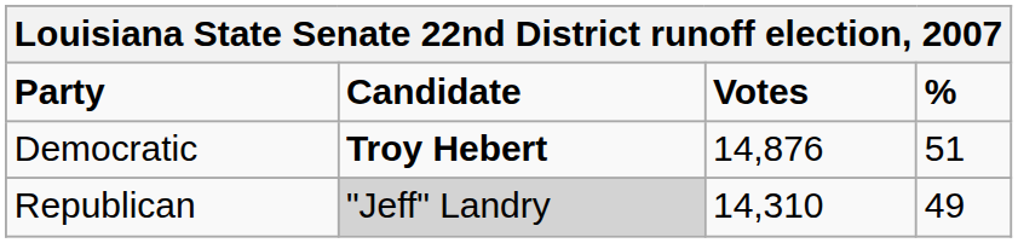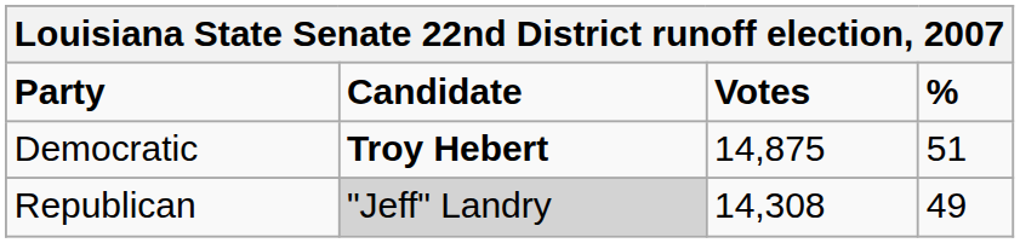Democratic | Votes: 14,876 -> 14,875
Republican | Votes: 14,310 -> 14,308
